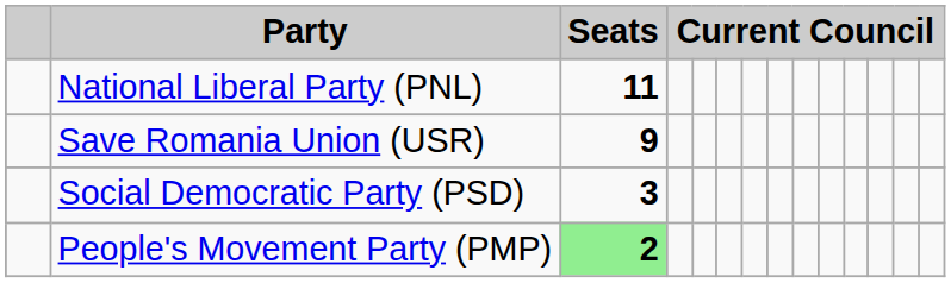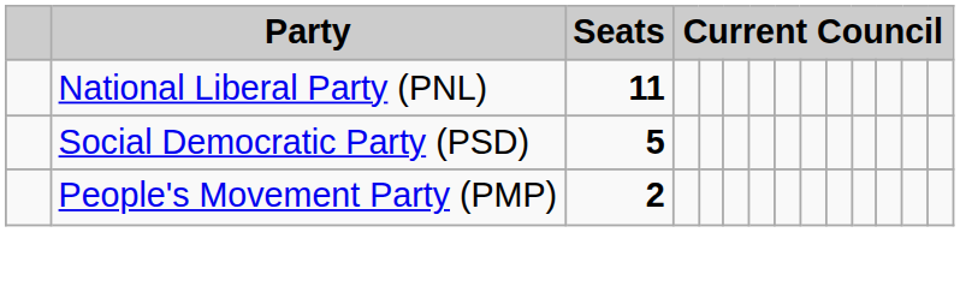- row: Save Romania Union (USR) | 9
Social Democratic Party (PSD) | Seats: 3 -> 5
People's Movement Party (PMP) | Seats: lightgreen background -> no background
